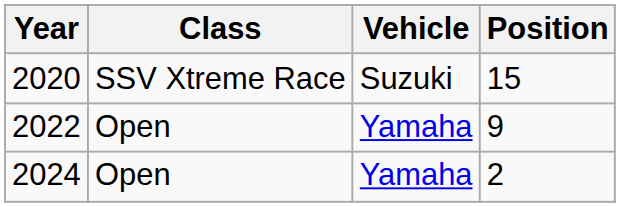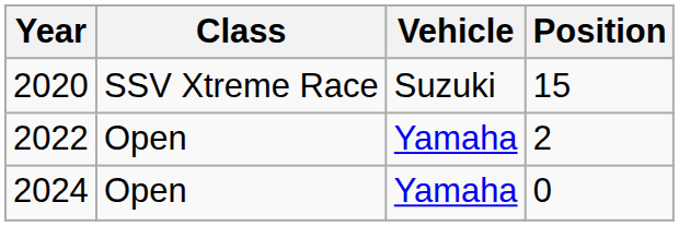2022 | Position: 9 -> 2
2024 | Position: 2 -> 0
